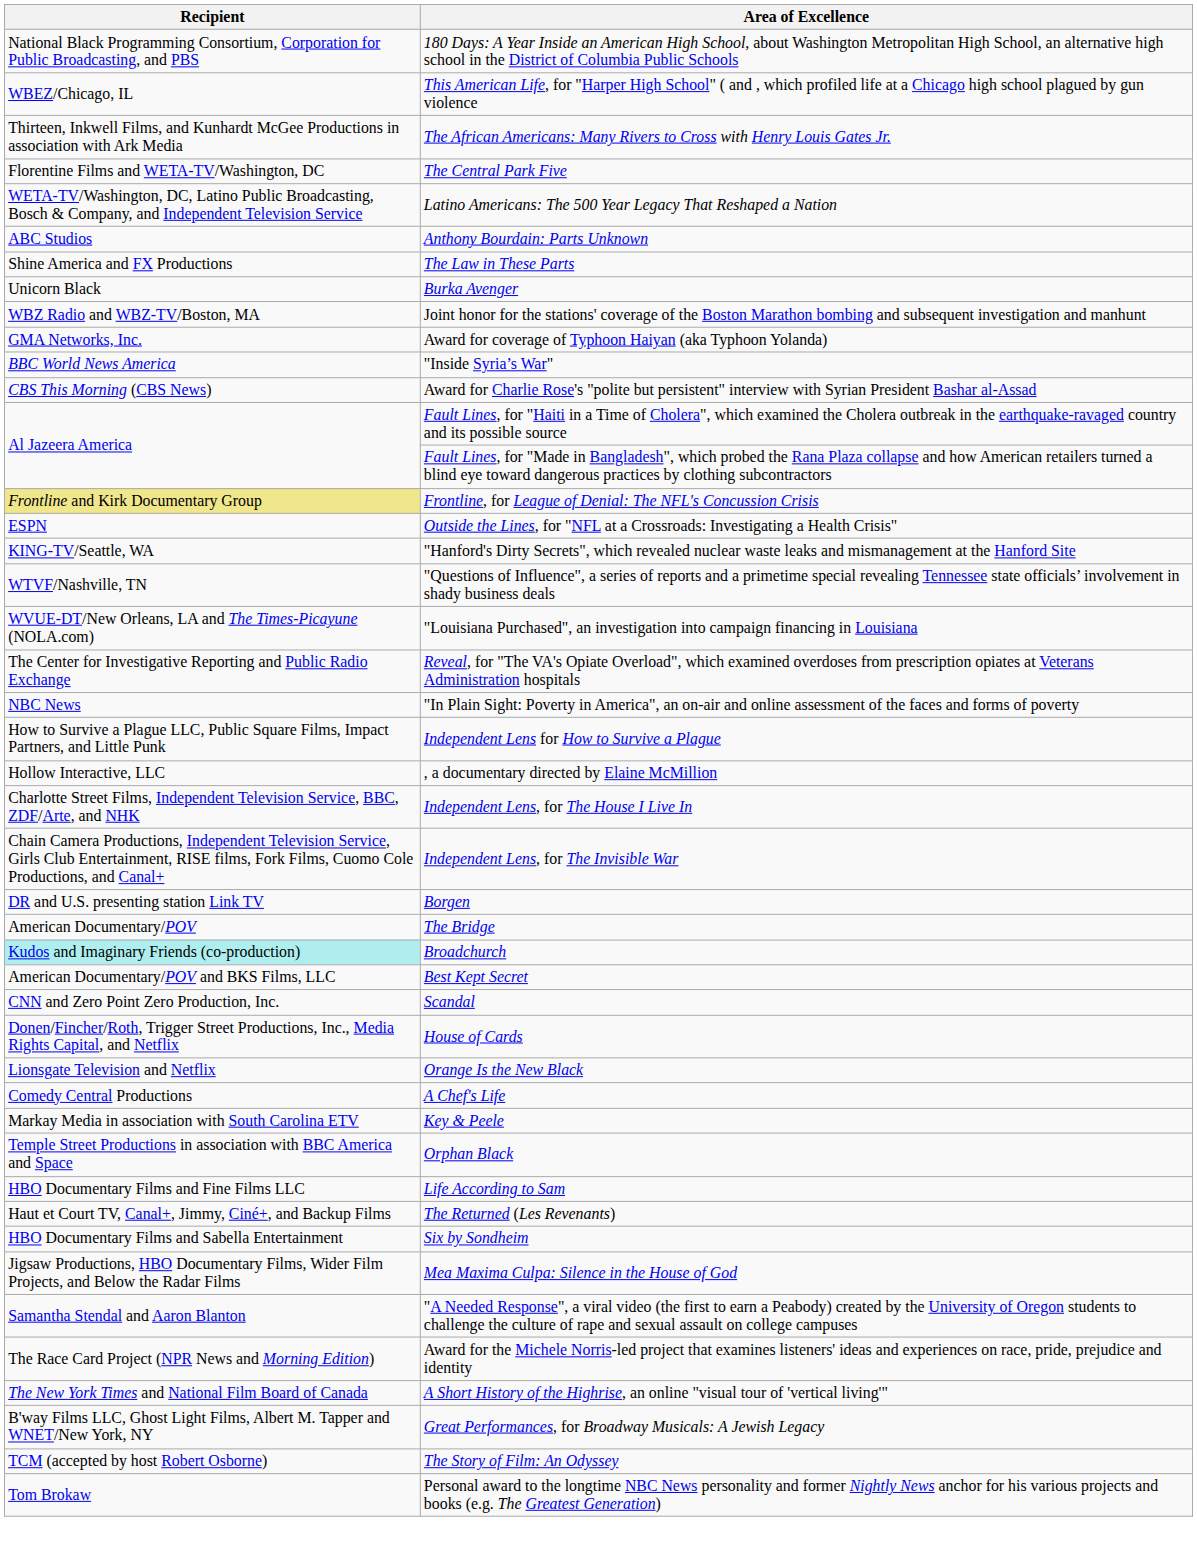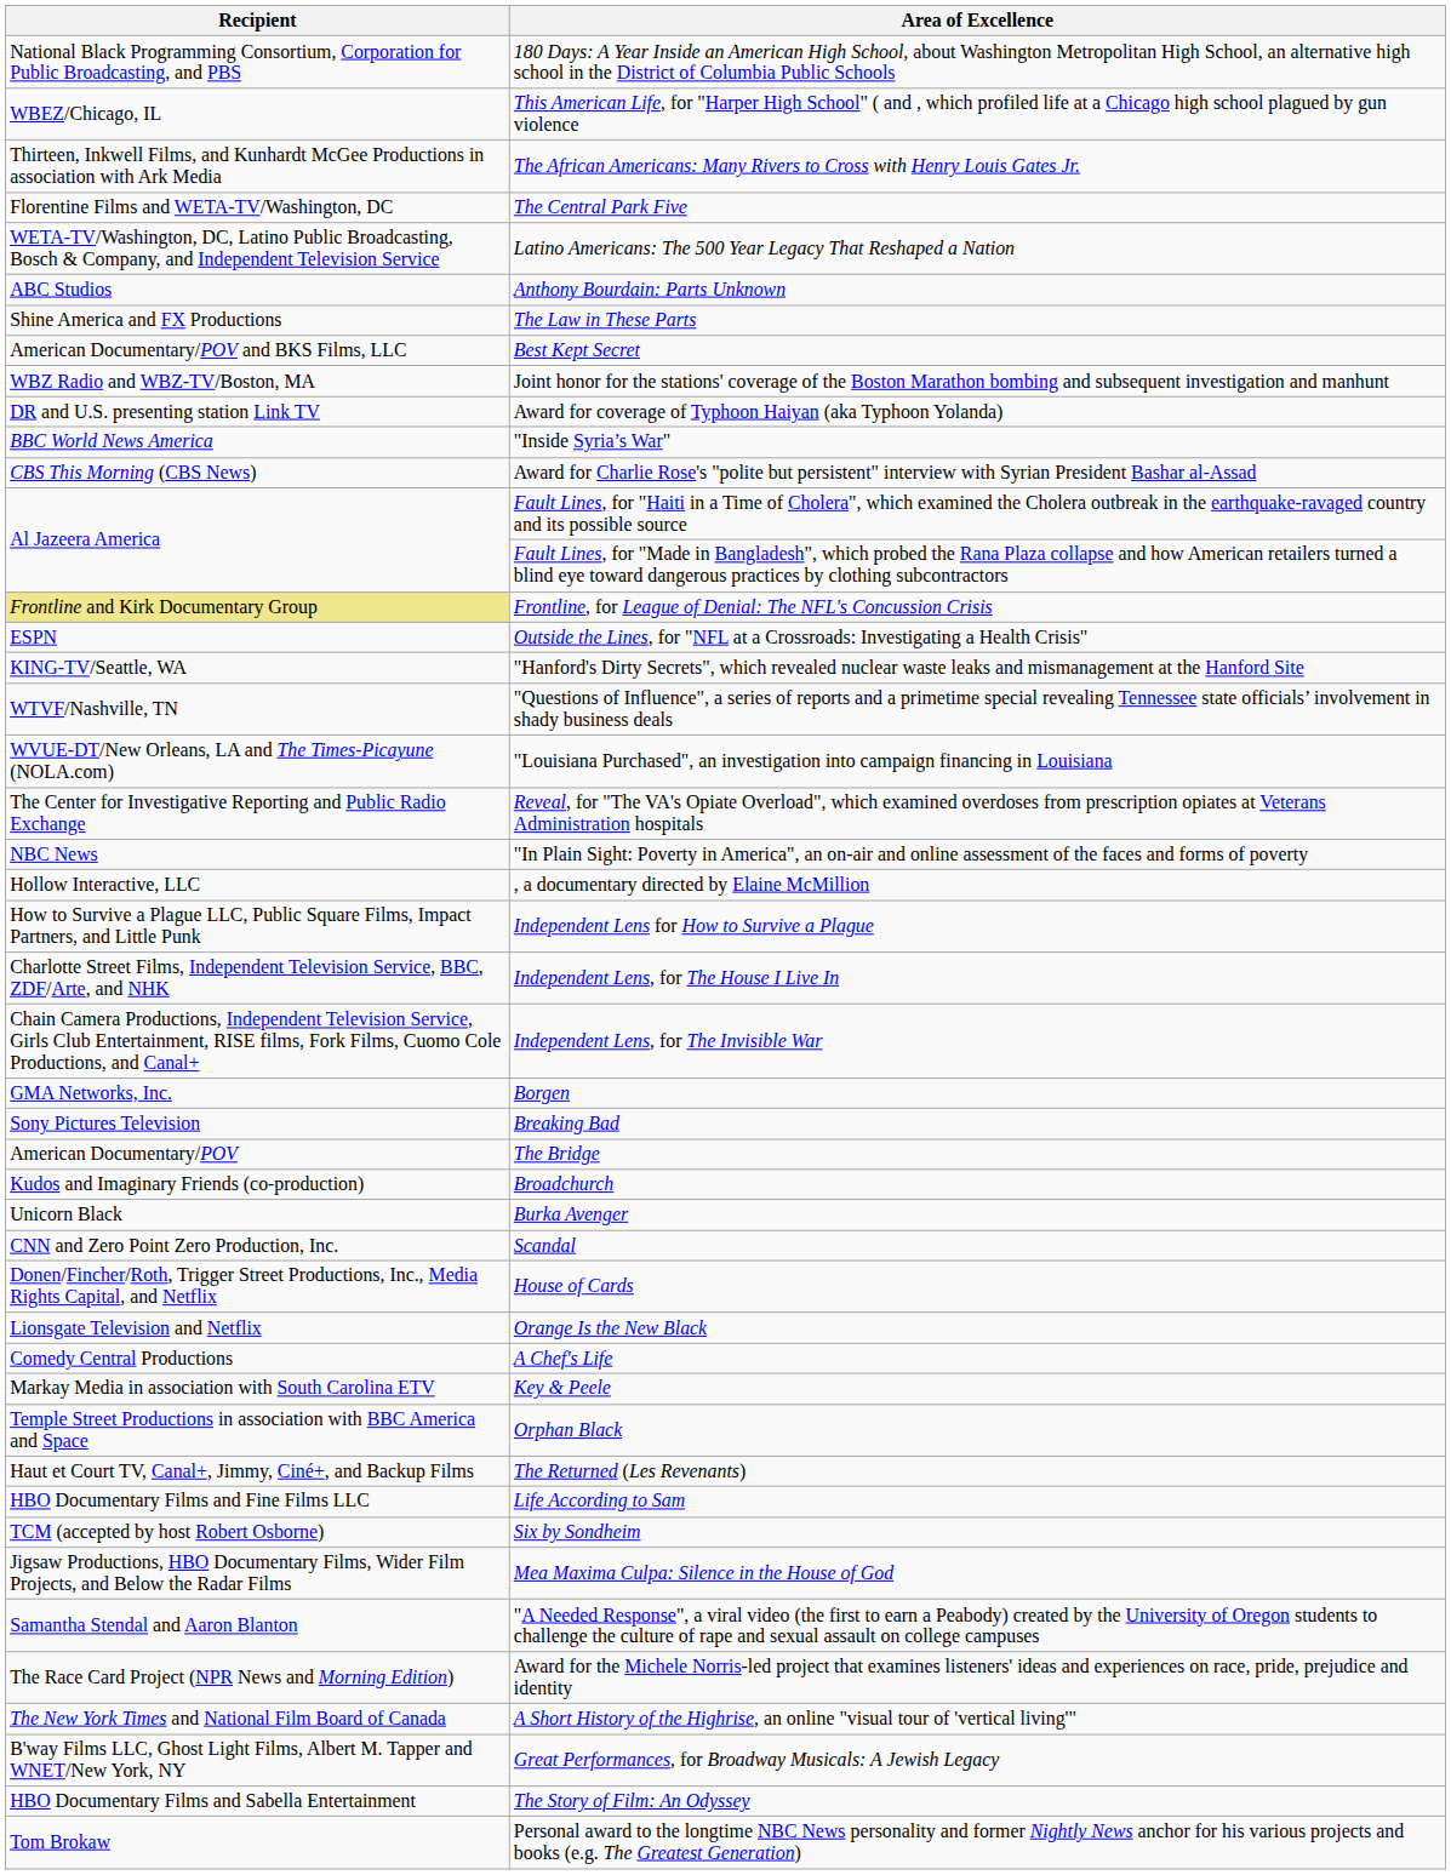rows swapped: Best Kept Secret <-> Burka Avenger
Award for coverage of Typhoon Haiyan (aka Typhoon Yolanda) | Recipient: GMA Networks, Inc. -> DR and U.S. presenting station Link TV
rows swapped: , a documentary directed by Elaine McMillion <-> Independent Lens for How to Survive a Plague
Borgen | Recipient: DR and U.S. presenting station Link TV -> GMA Networks, Inc.
+ row: Sony Pictures Television | Breaking Bad
Broadchurch | Recipient: paleturquoise background -> no background
rows swapped: The Returned (Les Revenants) <-> Life According to Sam
Six by Sondheim | Recipient: HBO Documentary Films and Sabella Entertainment -> TCM (accepted by host Robert Osborne)
The Story of Film: An Odyssey | Recipient: TCM (accepted by host Robert Osborne) -> HBO Documentary Films and Sabella Entertainment
